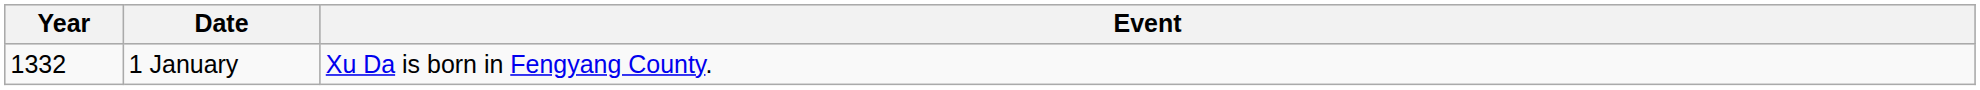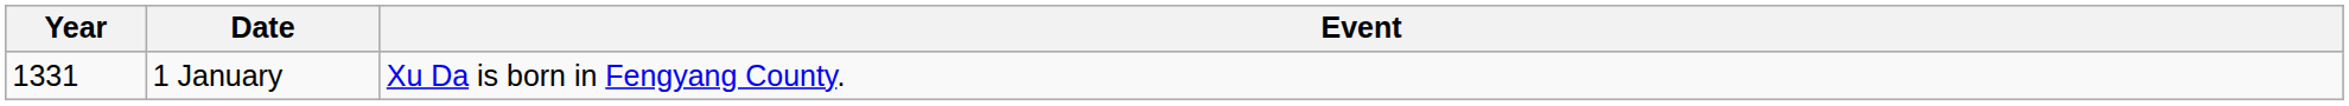1 January | Year: 1332 -> 1331
